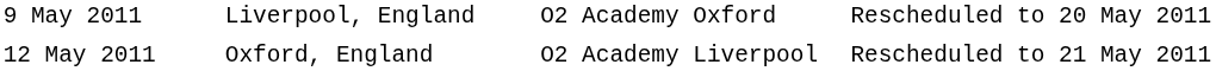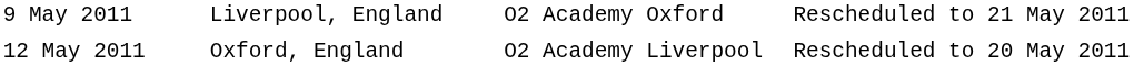9 May 2011 | column 4: Rescheduled to 20 May 2011 -> Rescheduled to 21 May 2011
12 May 2011 | column 4: Rescheduled to 21 May 2011 -> Rescheduled to 20 May 2011
